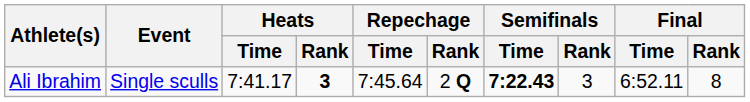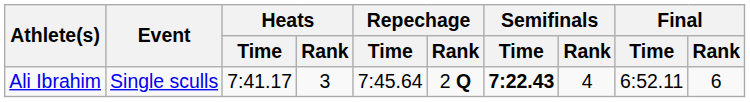Ali Ibrahim | Heats / Rank: bold -> normal
Ali Ibrahim | Semifinals / Rank: 3 -> 4
Ali Ibrahim | Final / Rank: 8 -> 6
